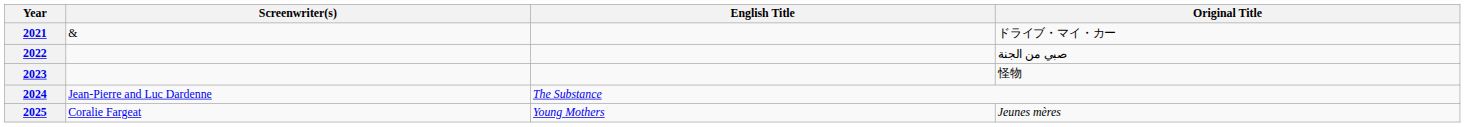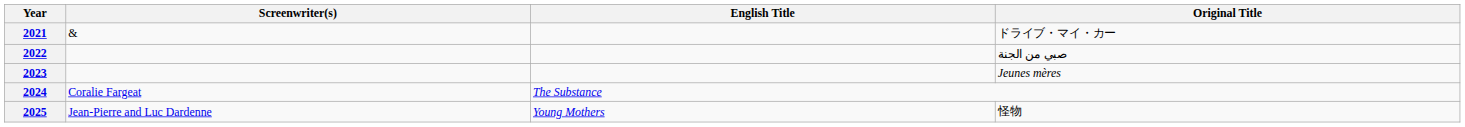2023 | Original Title: 怪物 -> Jeunes mères
2024 | Screenwriter(s): Jean-Pierre and Luc Dardenne -> Coralie Fargeat
2025 | Screenwriter(s): Coralie Fargeat -> Jean-Pierre and Luc Dardenne
2025 | Original Title: Jeunes mères -> 怪物
